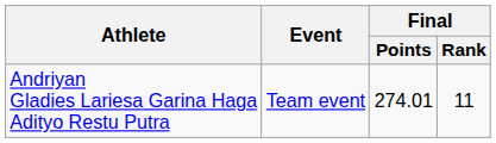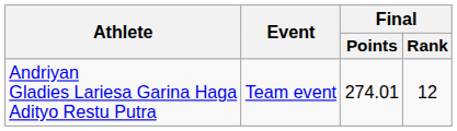Andriyan Gladies Lariesa Garina Haga Adityo Restu Putra | Final / Rank: 11 -> 12
